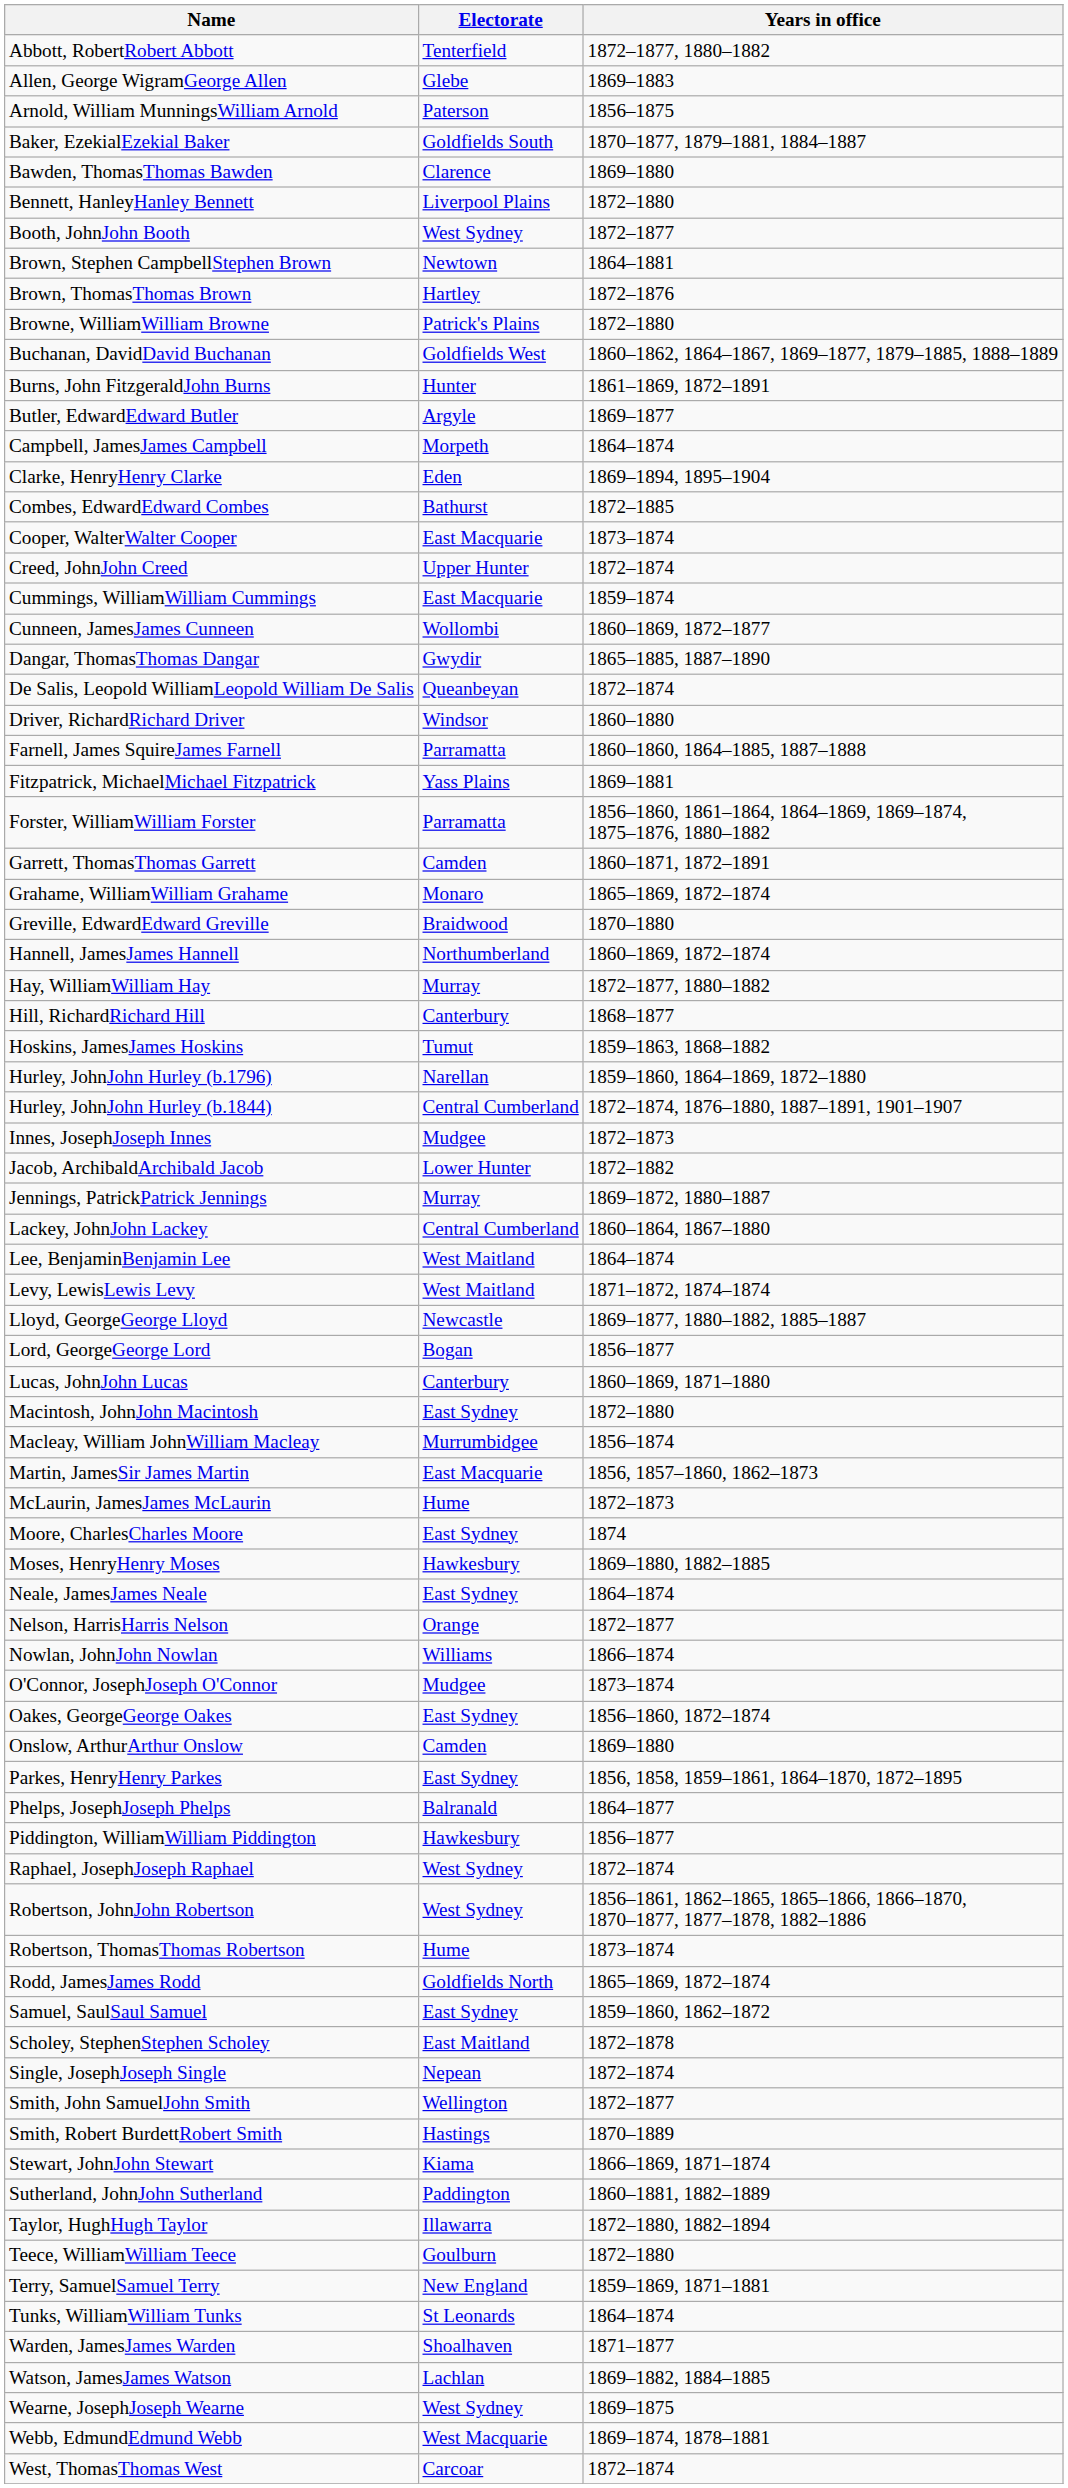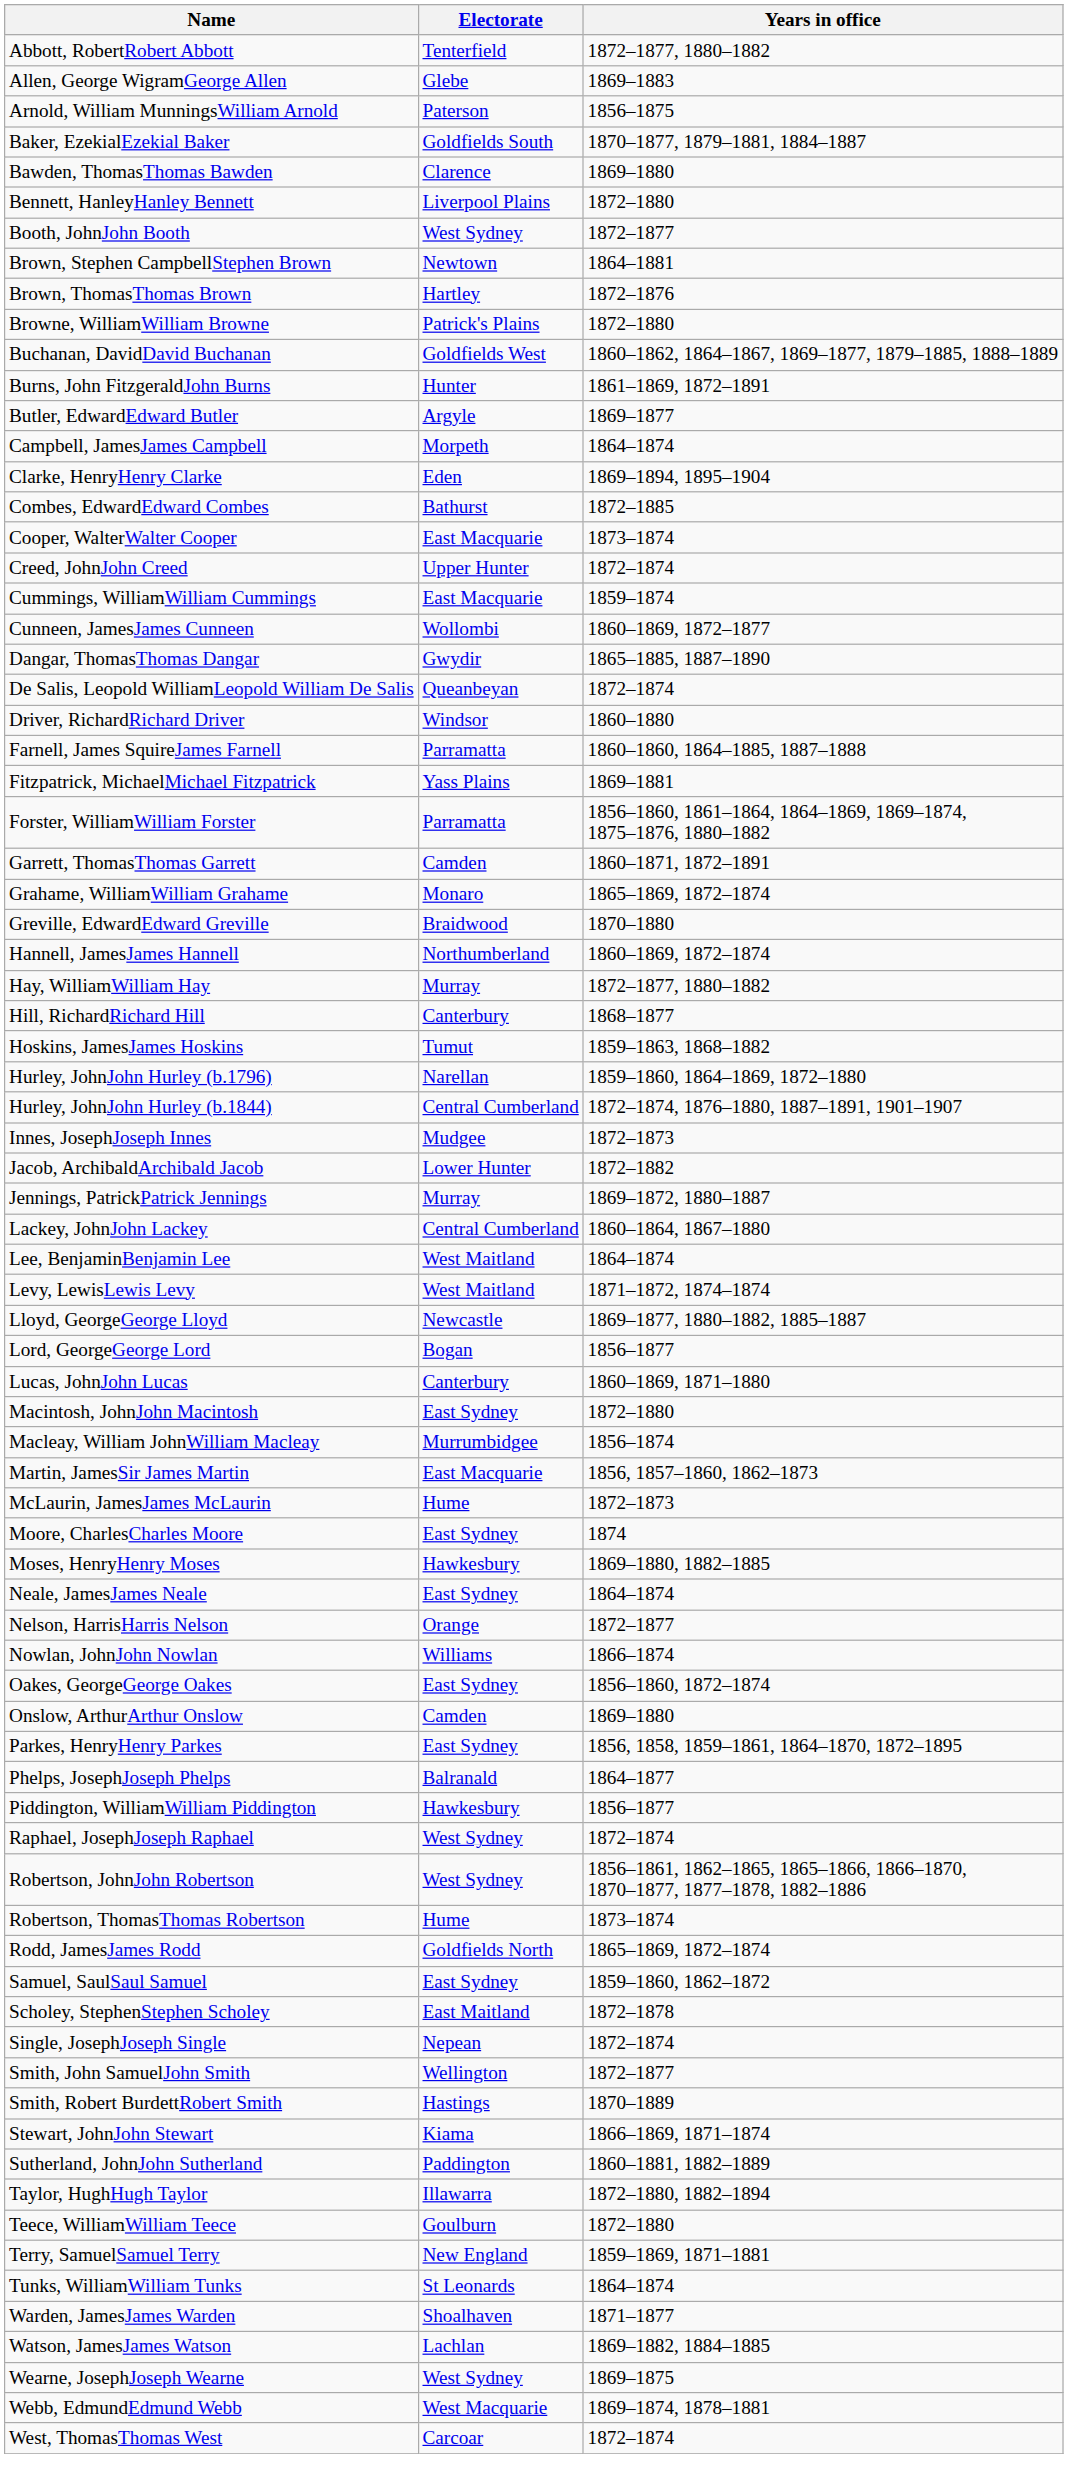- row: O'Connor, JosephJoseph O'Connor | Mudgee | 1873–1874
